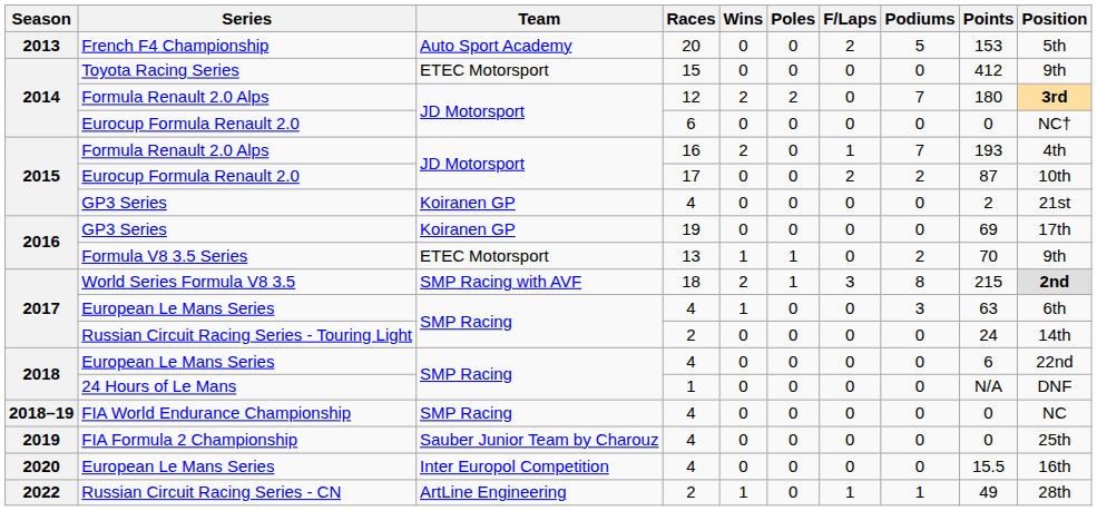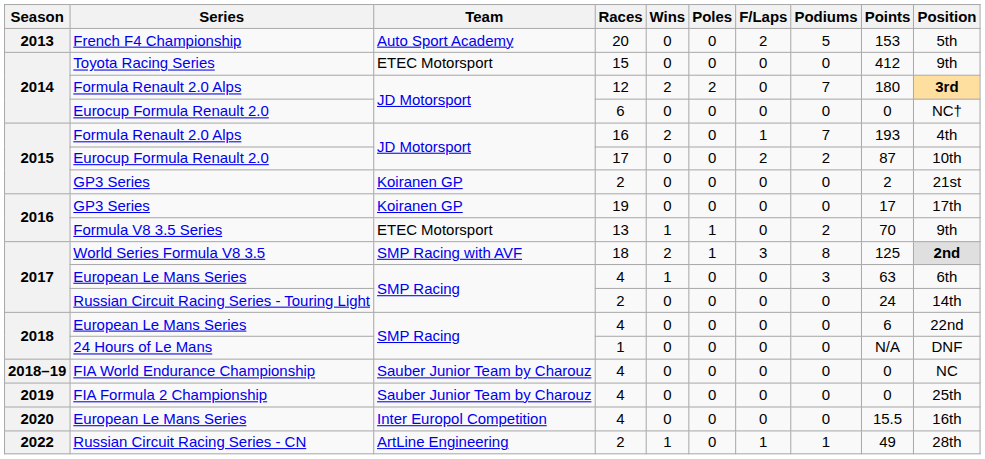2015 / GP3 Series | Races: 4 -> 2
2016 / GP3 Series | Points: 69 -> 17
World Series Formula V8 3.5 | Points: 215 -> 125
FIA World Endurance Championship | Team: SMP Racing -> Sauber Junior Team by Charouz
